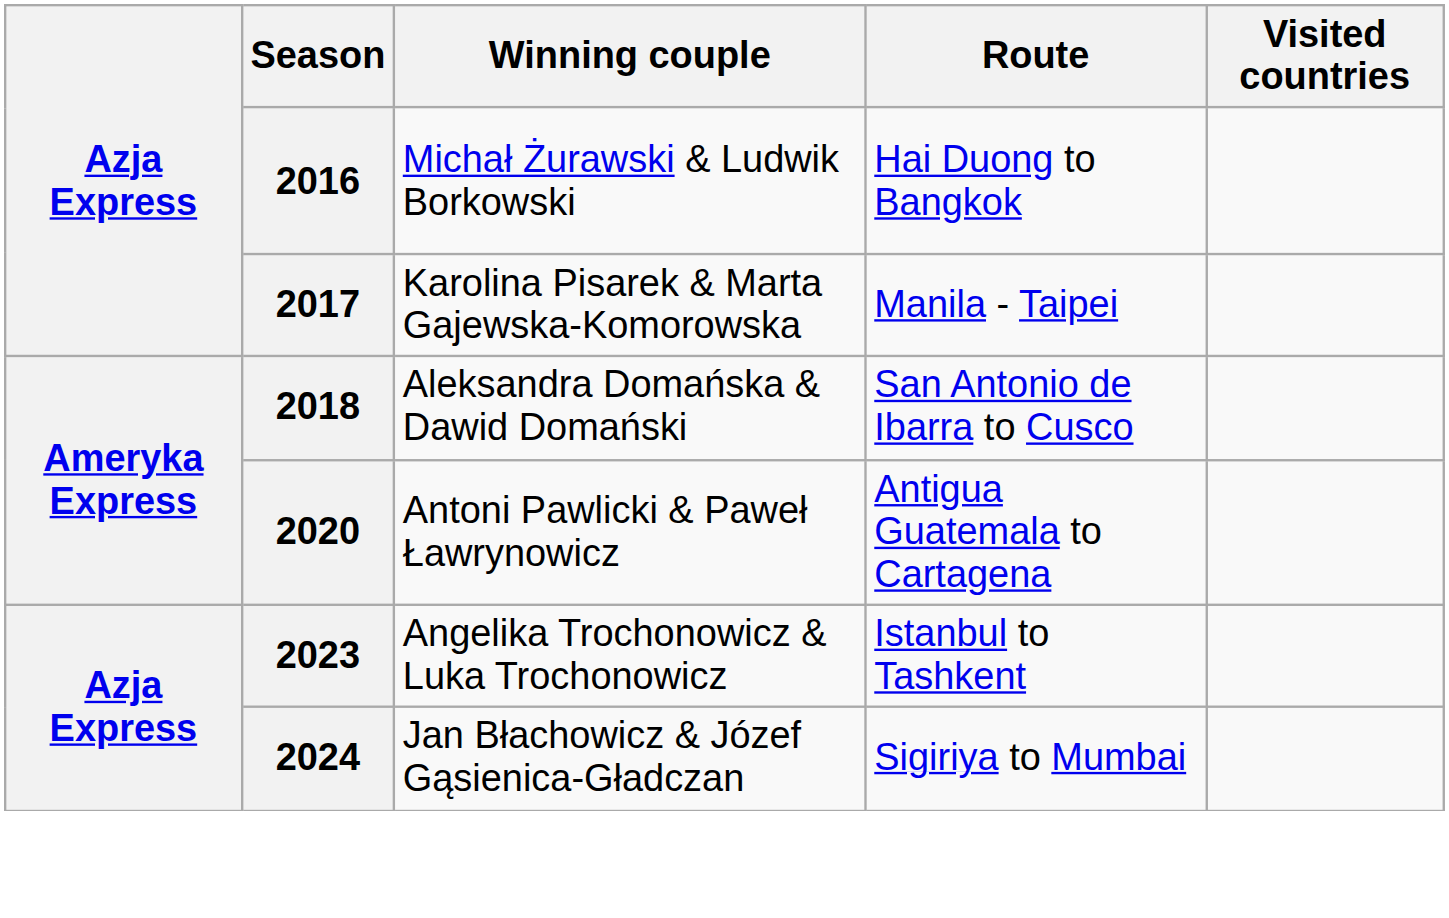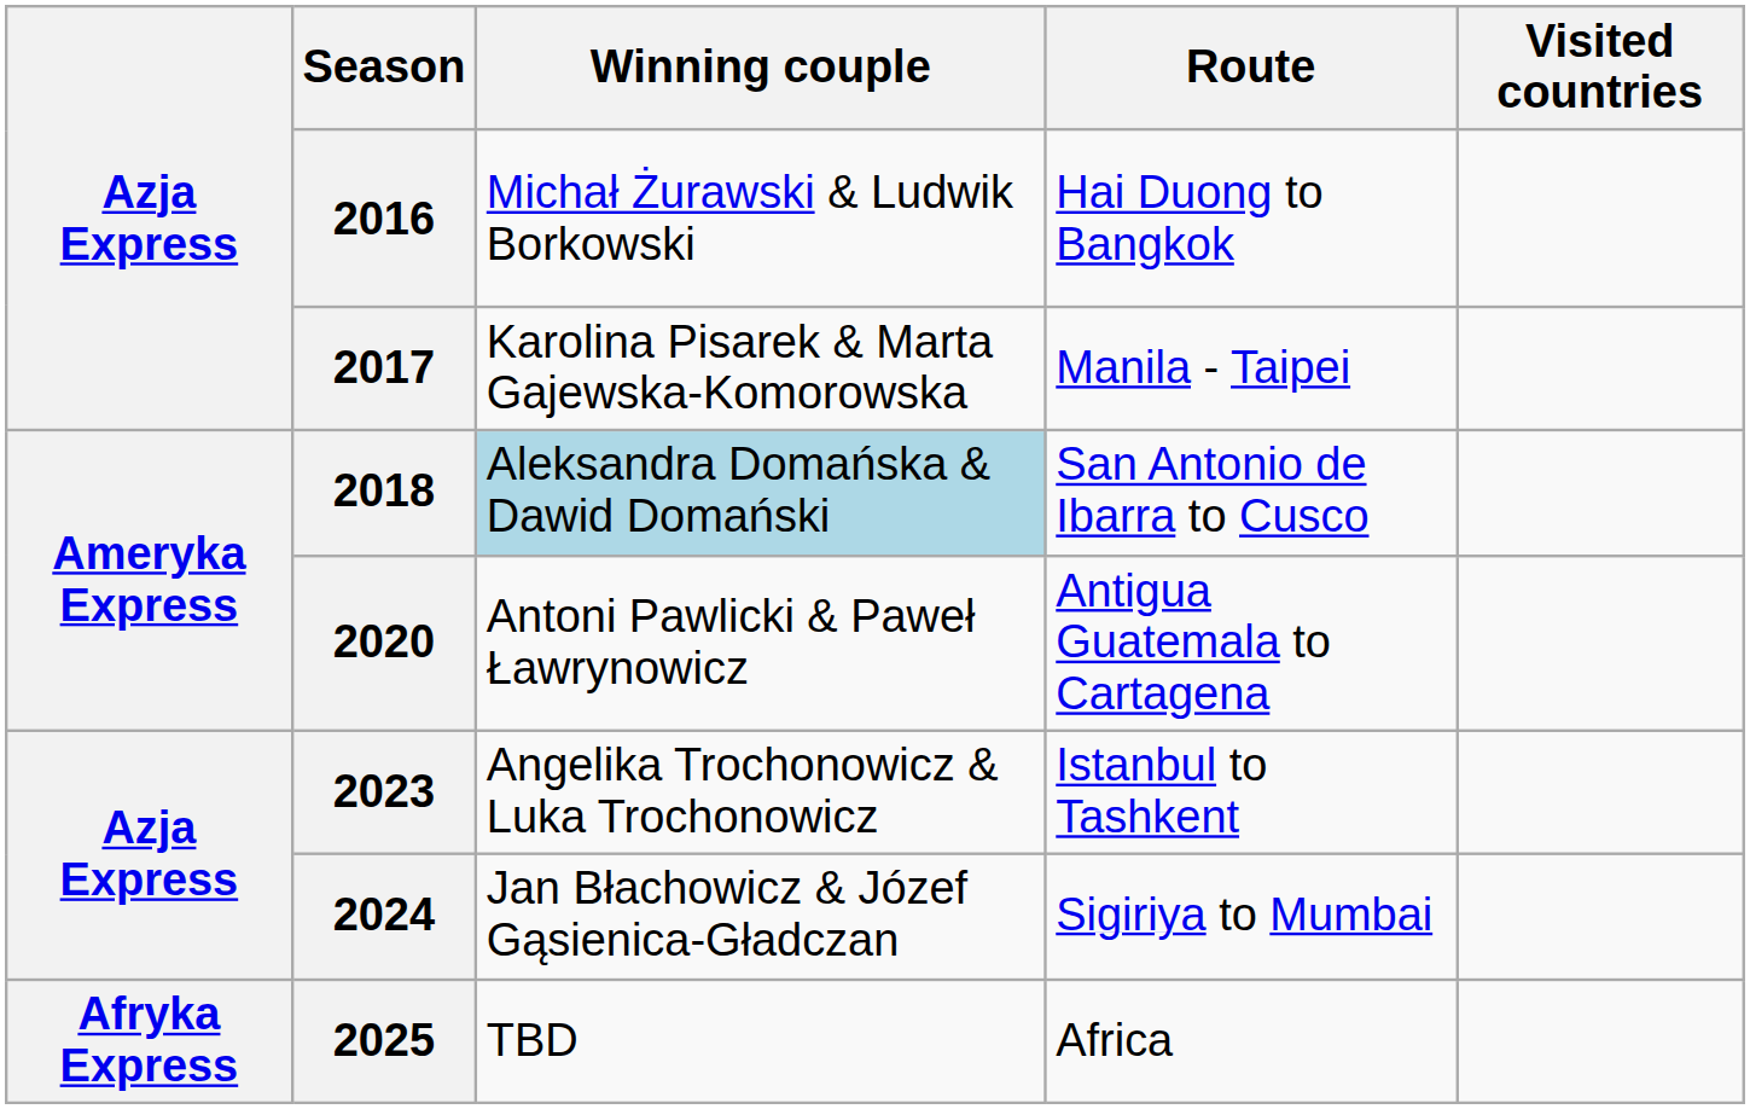2018 | Winning couple: no background -> lightblue background
+ row: Afryka Express | 2025 | TBD | Africa
